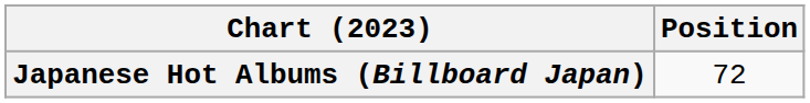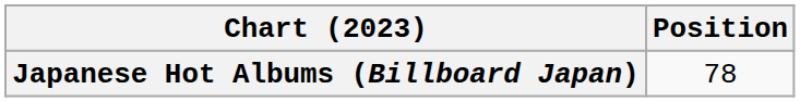Japanese Hot Albums (Billboard Japan) | Position: 72 -> 78
